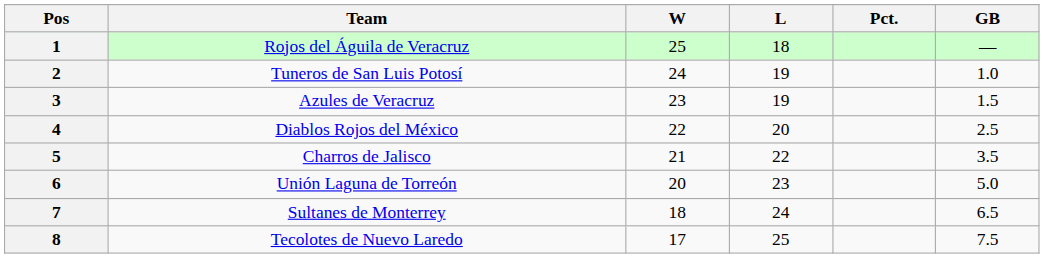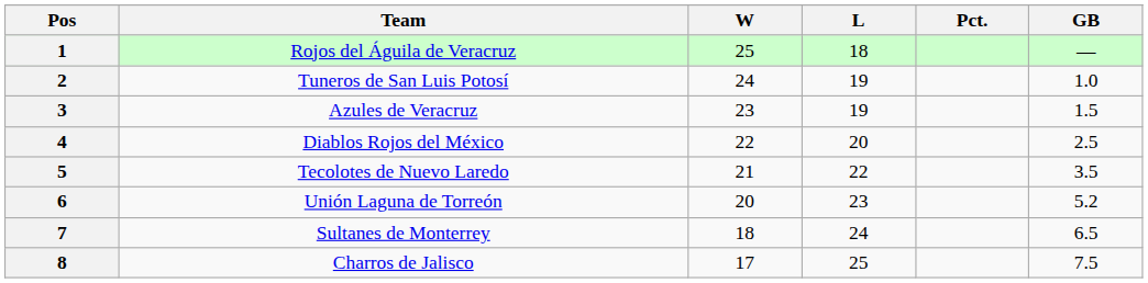5 | Team: Charros de Jalisco -> Tecolotes de Nuevo Laredo
6 | GB: 5.0 -> 5.2
8 | Team: Tecolotes de Nuevo Laredo -> Charros de Jalisco
